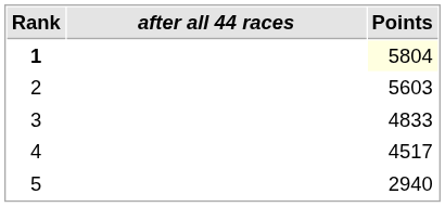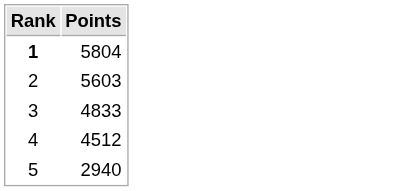- column: after all 44 races
1 | Points: lightyellow background -> no background
4 | Points: 4517 -> 4512
